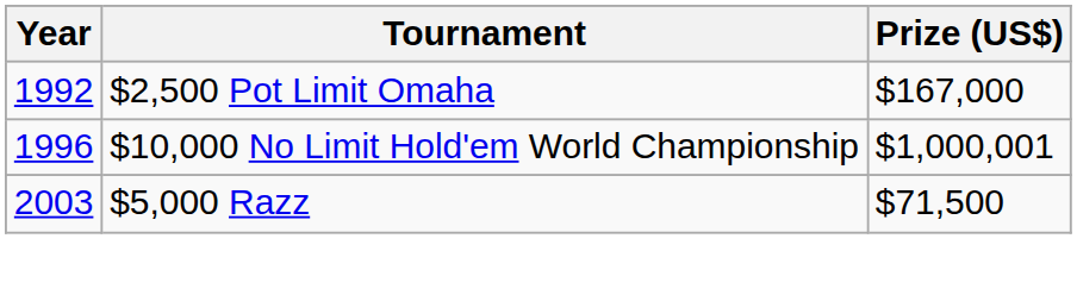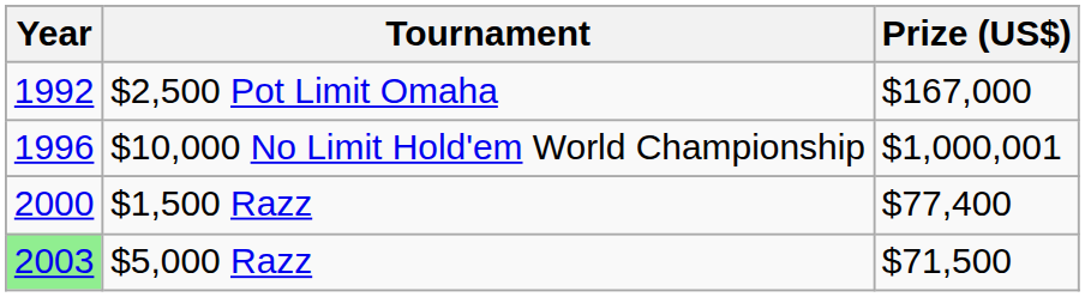+ row: 2000 | $1,500 Razz | $77,400
$5,000 Razz | Year: no background -> lightgreen background
